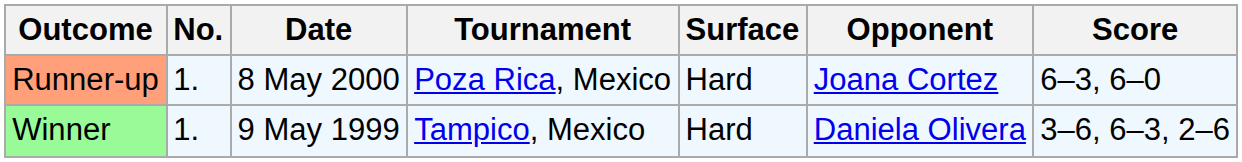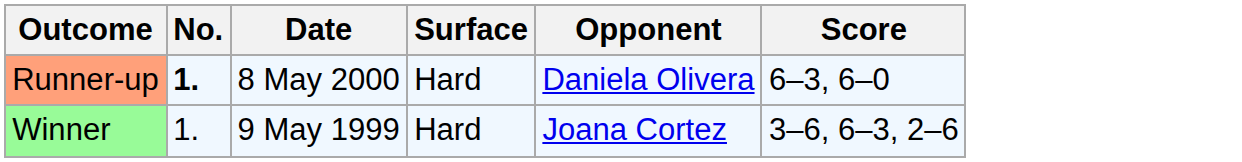- column: Tournament | Poza Rica, Mexico | Tampico, Mexico
Runner-up | No.: normal -> bold
Runner-up | Opponent: Joana Cortez -> Daniela Olivera
Winner | Opponent: Daniela Olivera -> Joana Cortez
